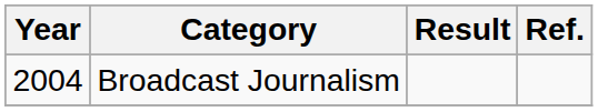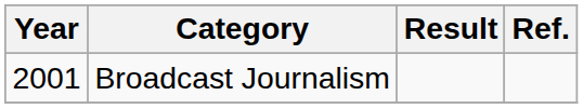Broadcast Journalism | Year: 2004 -> 2001
